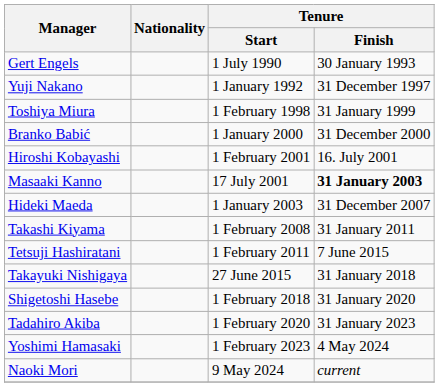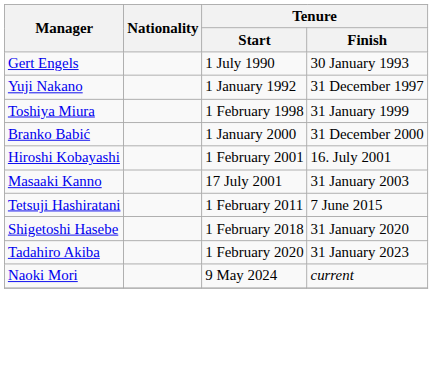Masaaki Kanno | Tenure / Finish: bold -> normal
- row: Hideki Maeda | 1 January 2003 | 31 December 2007
- row: Takashi Kiyama | 1 February 2008 | 31 January 2011
- row: Takayuki Nishigaya | 27 June 2015 | 31 January 2018
- row: Yoshimi Hamasaki | 1 February 2023 | 4 May 2024
